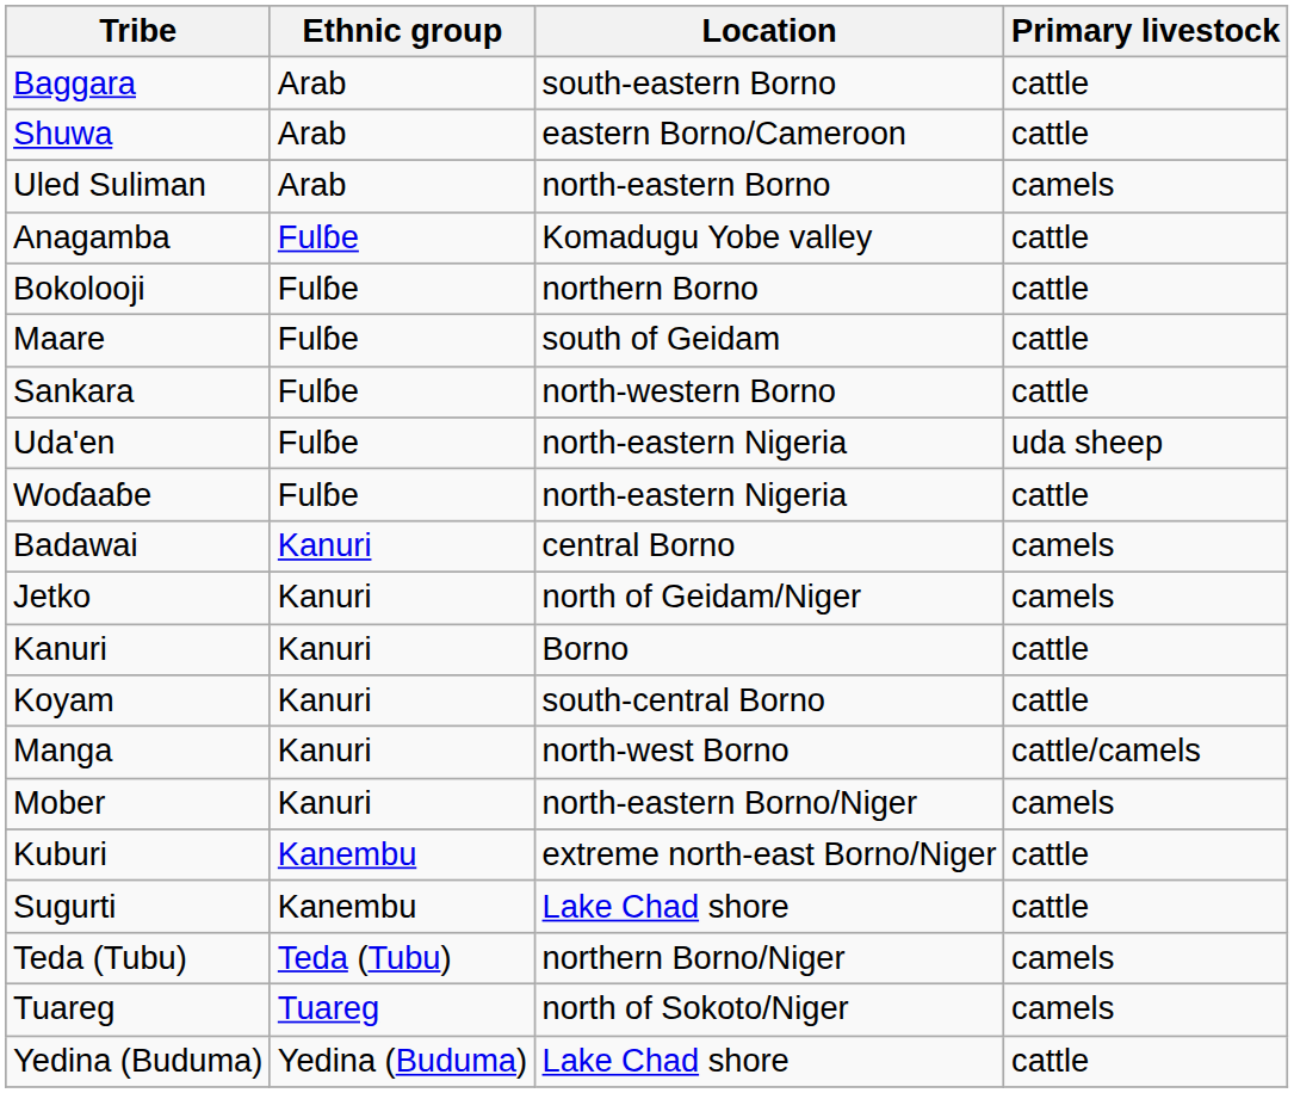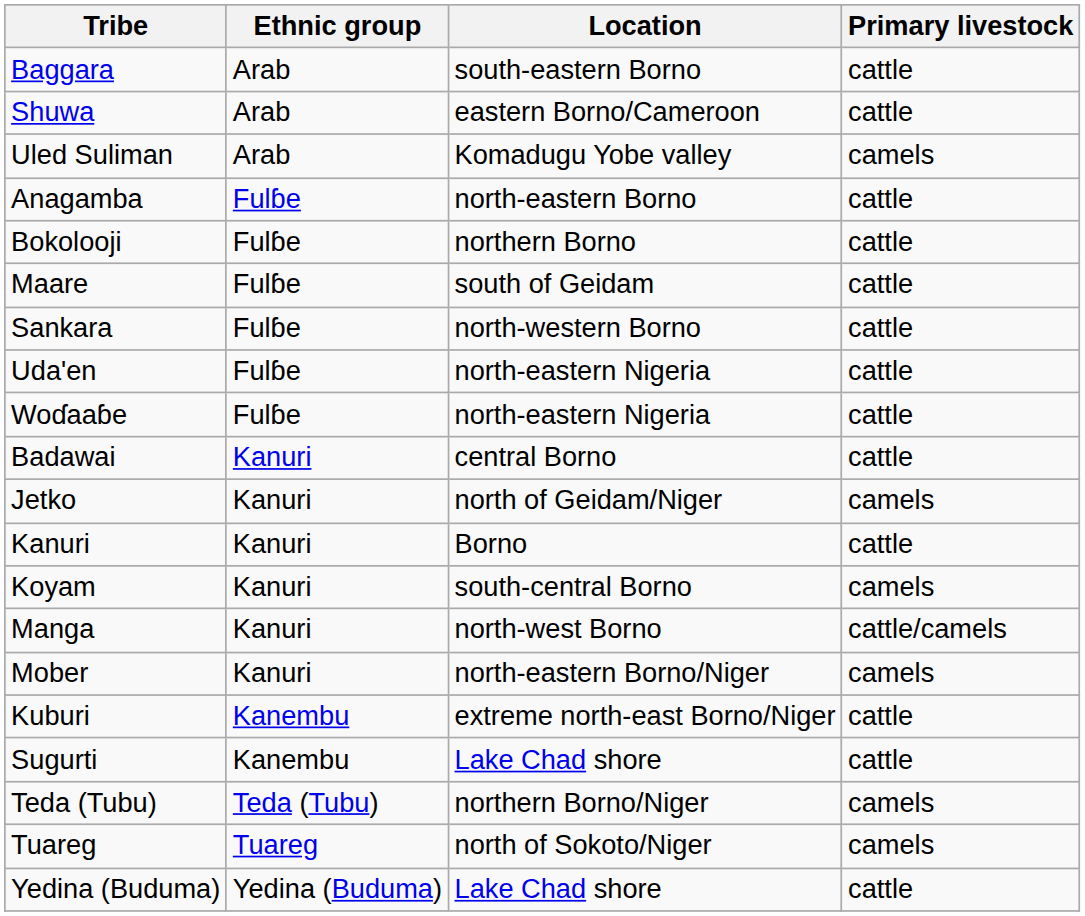Uled Suliman | Location: north-eastern Borno -> Komadugu Yobe valley
Anagamba | Location: Komadugu Yobe valley -> north-eastern Borno
Uda'en | Primary livestock: uda sheep -> cattle
Badawai | Primary livestock: camels -> cattle
Koyam | Primary livestock: cattle -> camels
